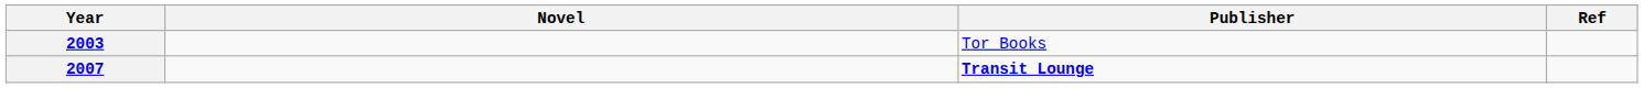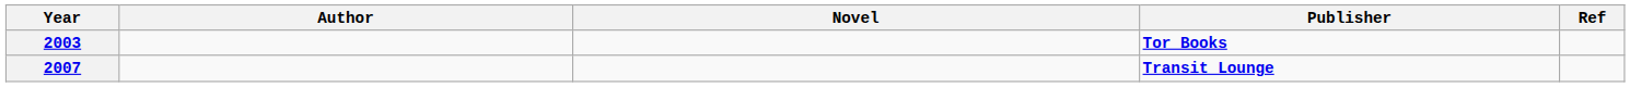+ column: Author
2003 | Publisher: normal -> bold
